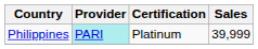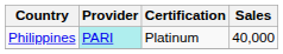Philippines | Sales: 39,999 -> 40,000
